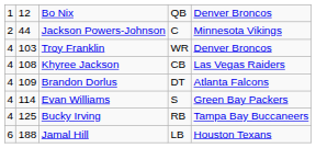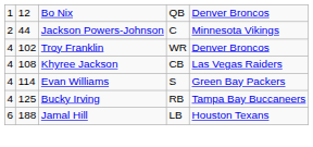Troy Franklin | column 2: 103 -> 102
- row: 4 | 109 | Brandon Dorlus | DT | Atlanta Falcons
